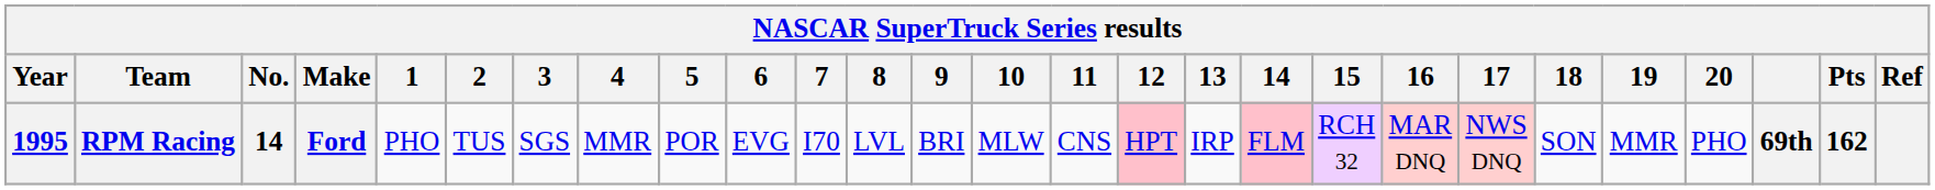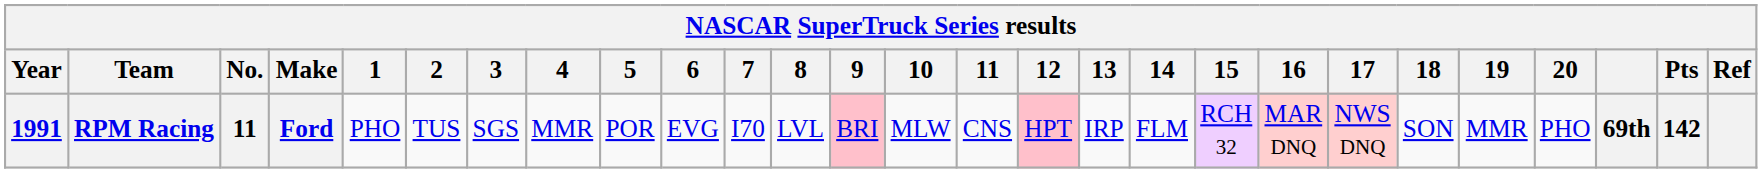RPM Racing | Year: 1995 -> 1991
RPM Racing | No.: 14 -> 11
RPM Racing | 9: no background -> pink background
RPM Racing | 14: pink background -> no background
RPM Racing | Pts: 162 -> 142
